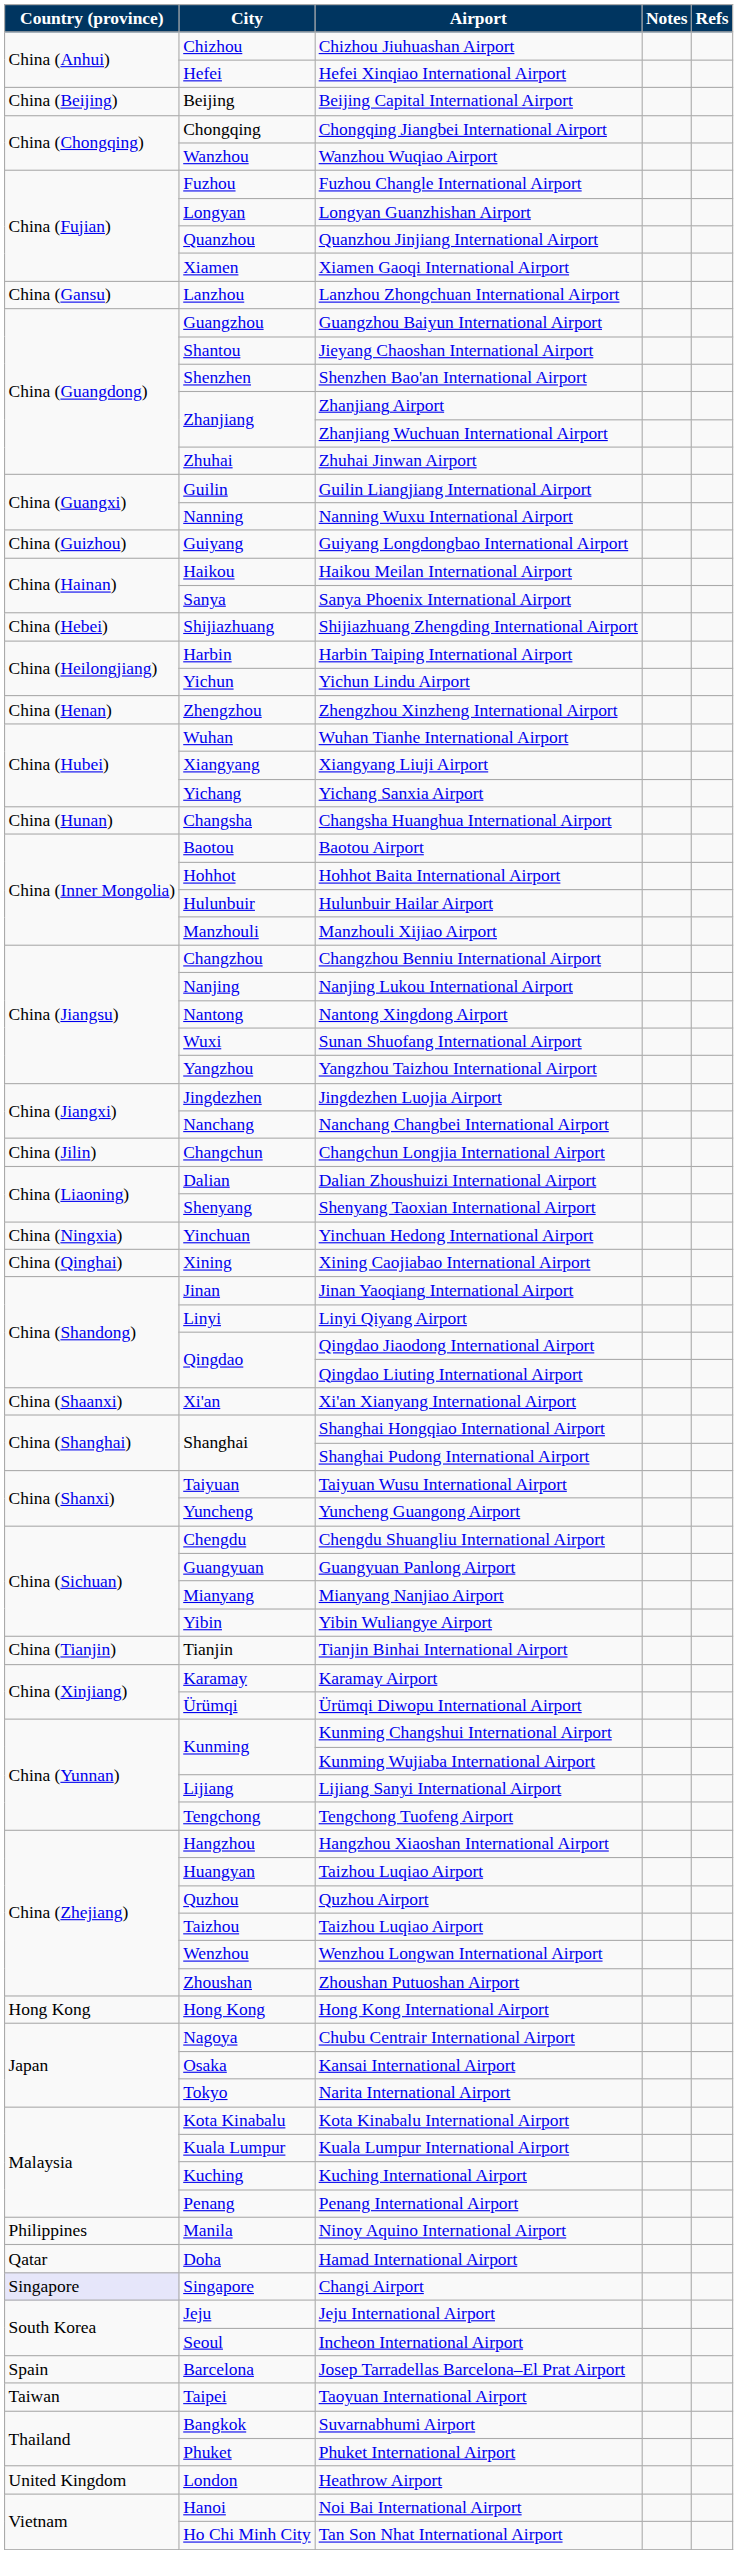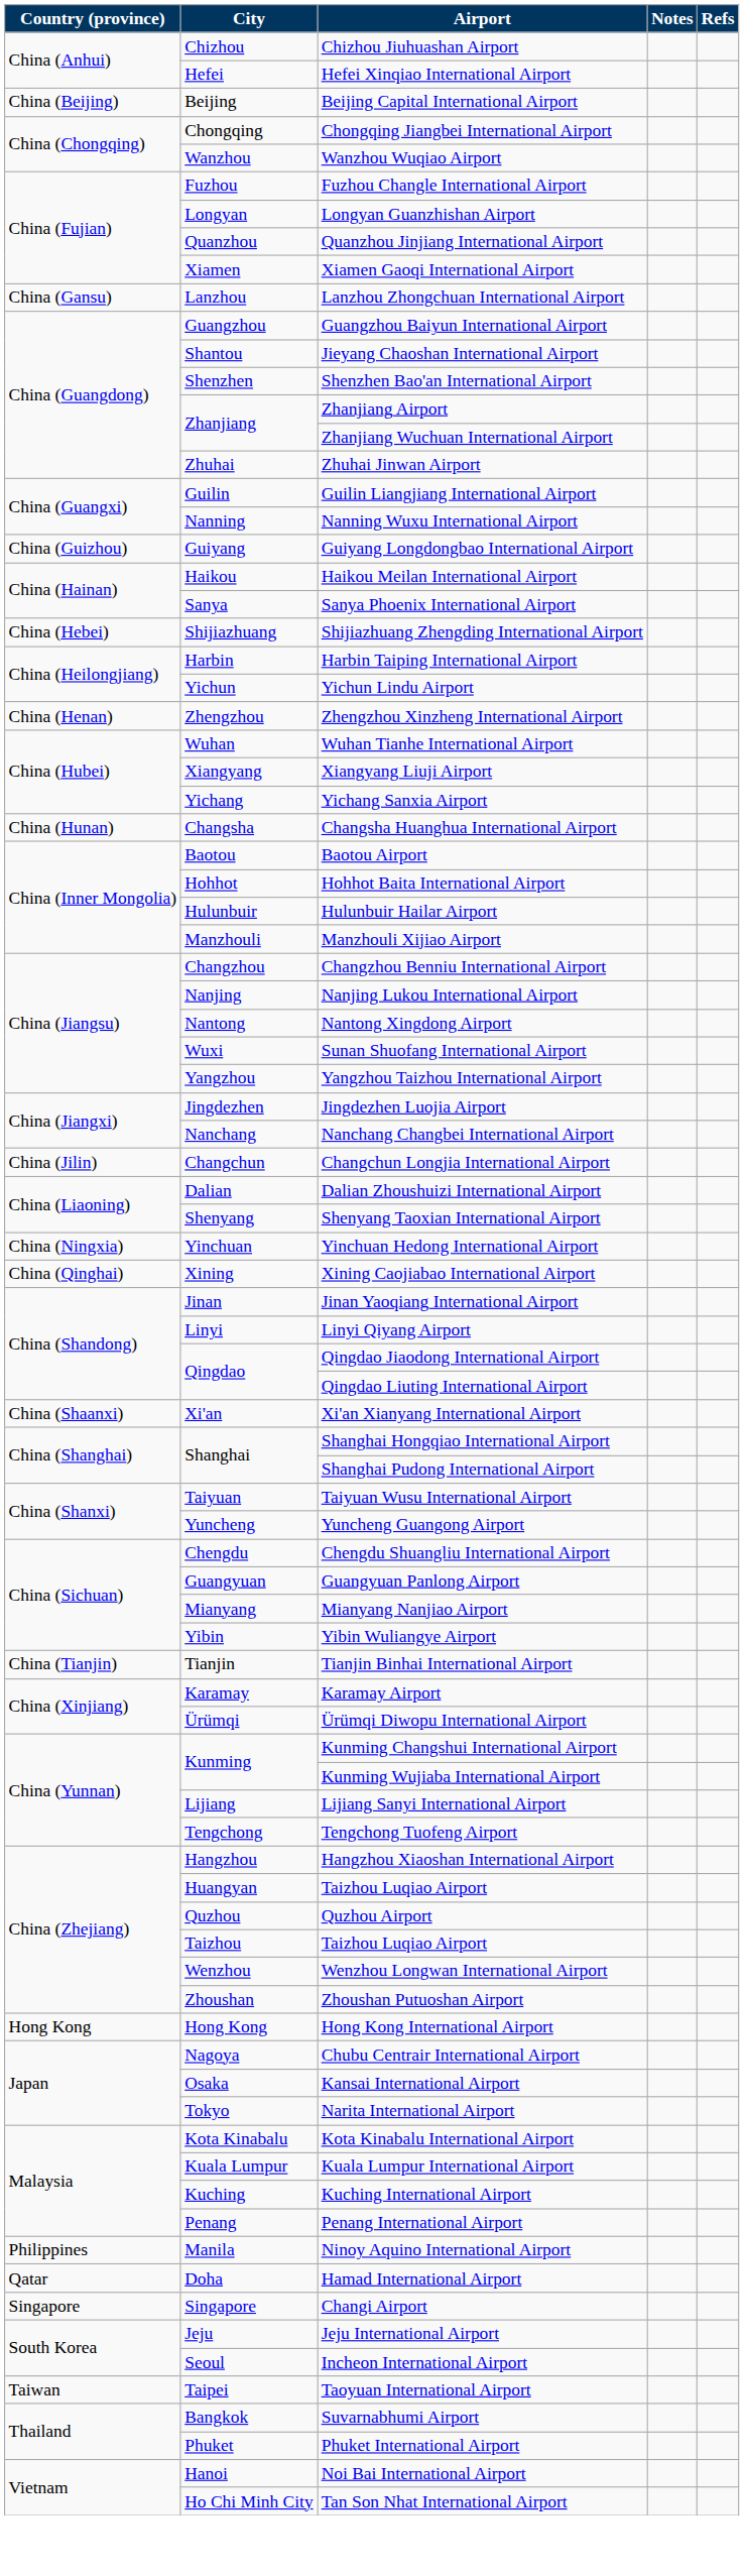Changi Airport | Country (province): lavender background -> no background
- row: Spain | Barcelona | Josep Tarradellas Barcelona–El Prat Airport
- row: United Kingdom | London | Heathrow Airport
